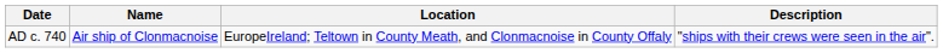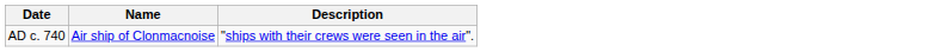- column: Location | EuropeIreland; Teltown in County Meath, and Clonmacnoise in County Offaly
